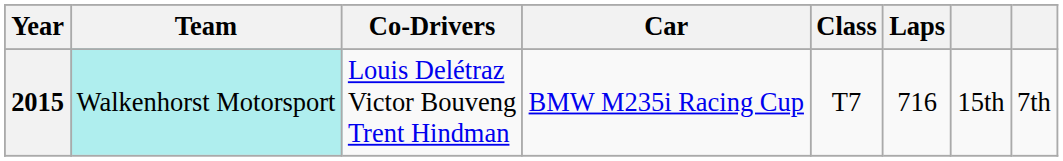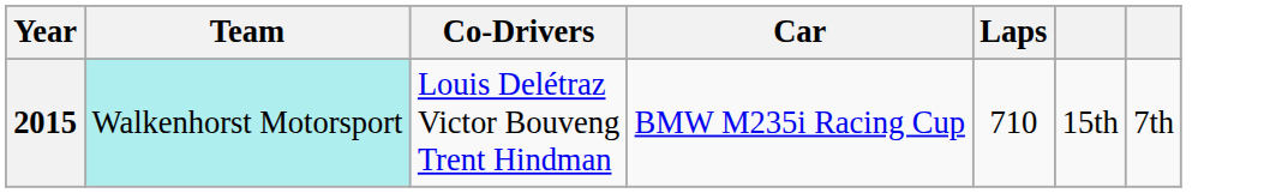- column: Class | T7
2015 | Laps: 716 -> 710
